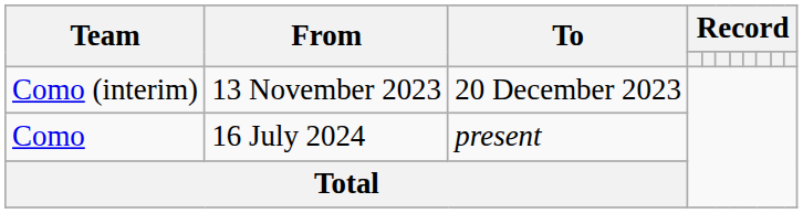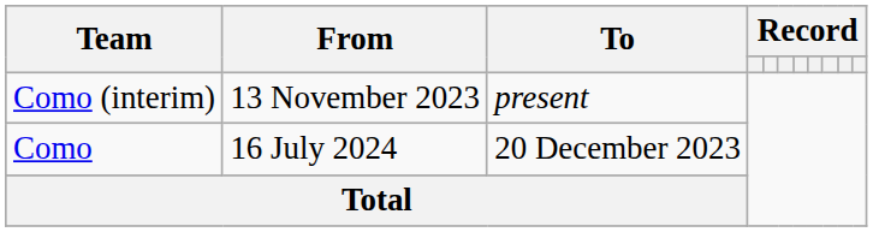Como (interim) | To: 20 December 2023 -> present
Como | To: present -> 20 December 2023
